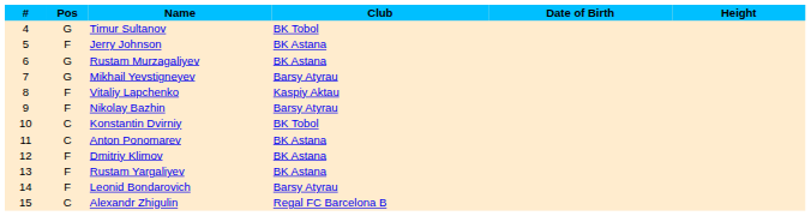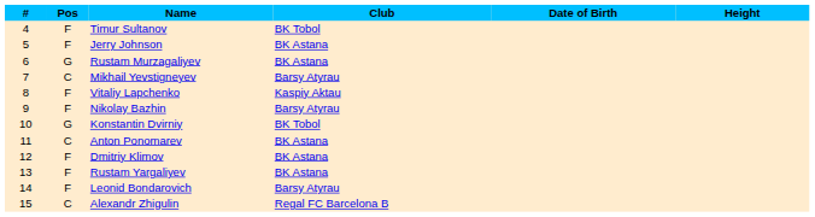Timur Sultanov | Pos: G -> F
Mikhail Yevstigneyev | Pos: G -> C
Konstantin Dvirniy | Pos: C -> G
